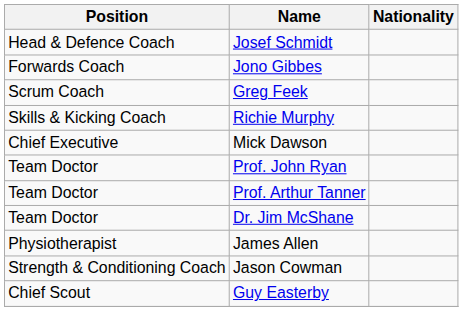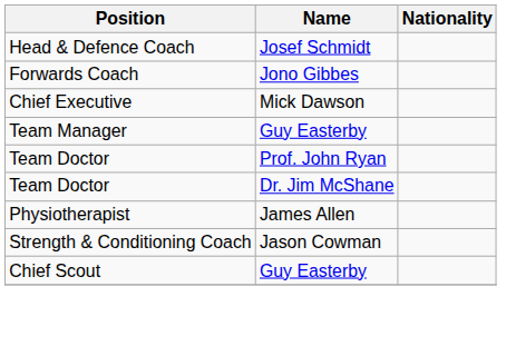- row: Scrum Coach | Greg Feek
- row: Skills & Kicking Coach | Richie Murphy
+ row: Team Manager | Guy Easterby
- row: Team Doctor | Prof. Arthur Tanner
